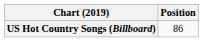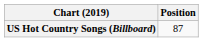US Hot Country Songs (Billboard) | Position: 86 -> 87
